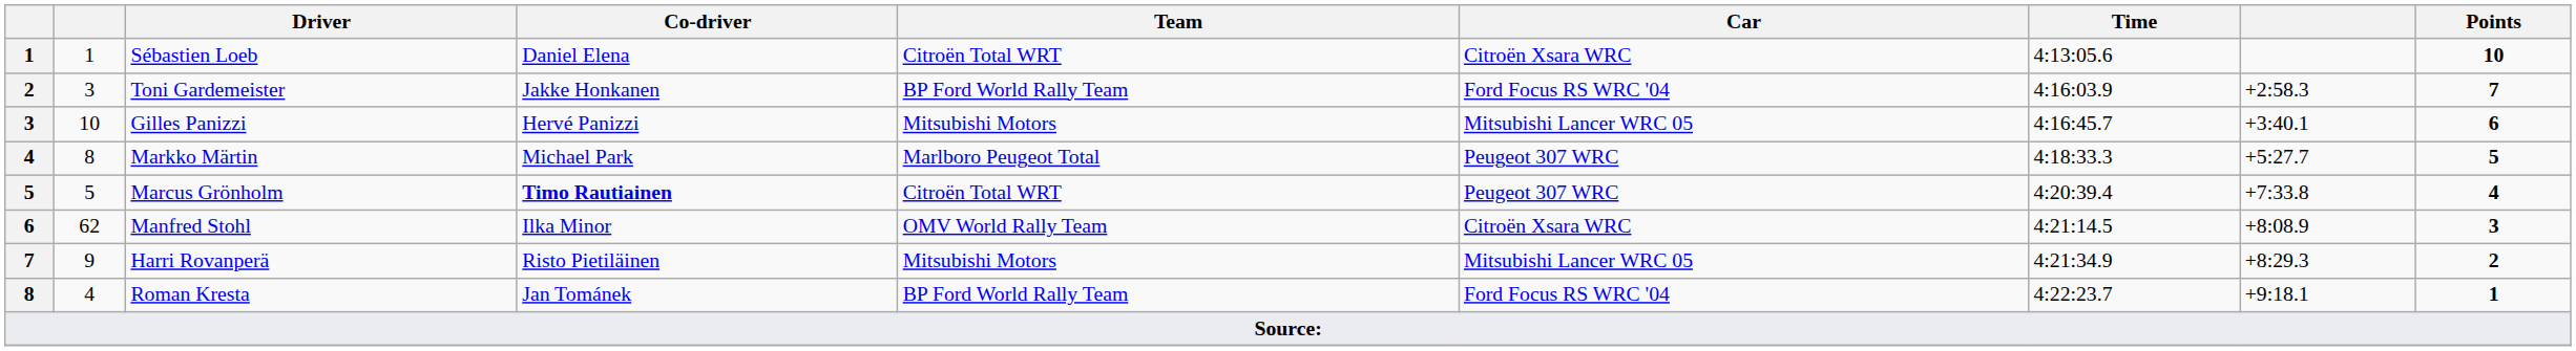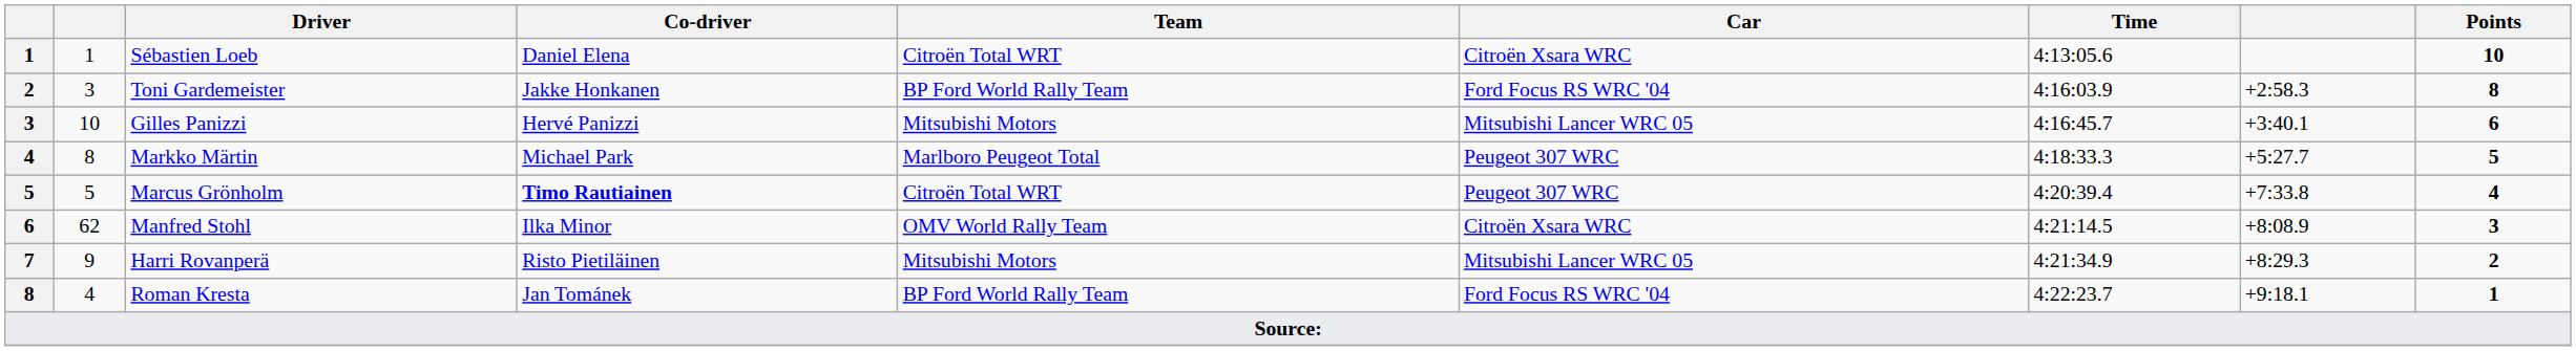Toni Gardemeister | Points: 7 -> 8
